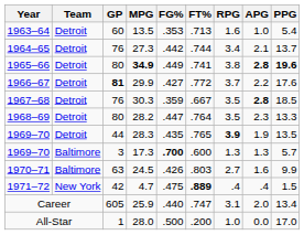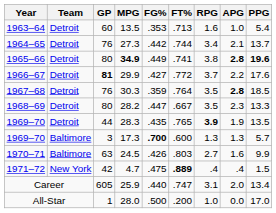30.3 | FT%: .667 -> .764
28.2 | FT%: .764 -> .667
